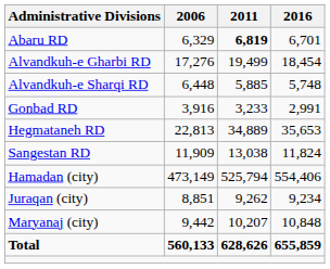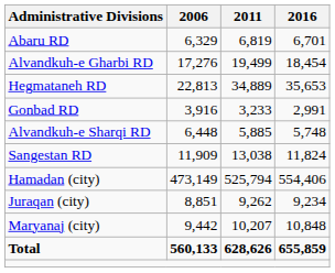Abaru RD | 2011: bold -> normal
rows swapped: Alvandkuh-e Sharqi RD <-> Hegmataneh RD
